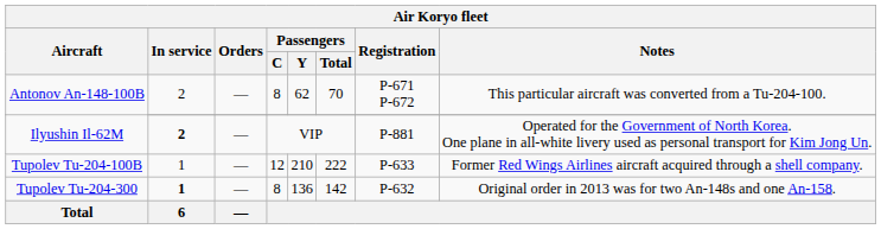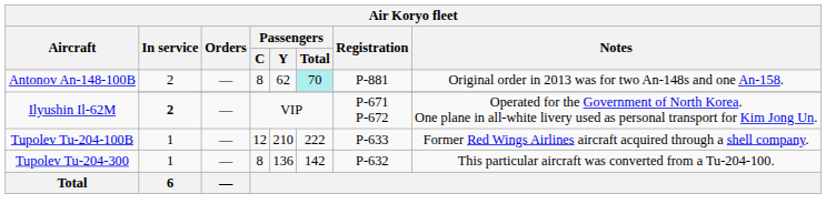Antonov An-148-100B | Passengers / Total: no background -> paleturquoise background
Antonov An-148-100B | Registration: P-671 P-672 -> P-881
Antonov An-148-100B | Notes: This particular aircraft was converted from a Tu-204-100. -> Original order in 2013 was for two An-148s and one An-158.
Ilyushin Il-62M / VIP | Registration: P-881 -> P-671 P-672
Tupolev Tu-204-300 | In service: bold -> normal
Tupolev Tu-204-300 | Notes: Original order in 2013 was for two An-148s and one An-158. -> This particular aircraft was converted from a Tu-204-100.
